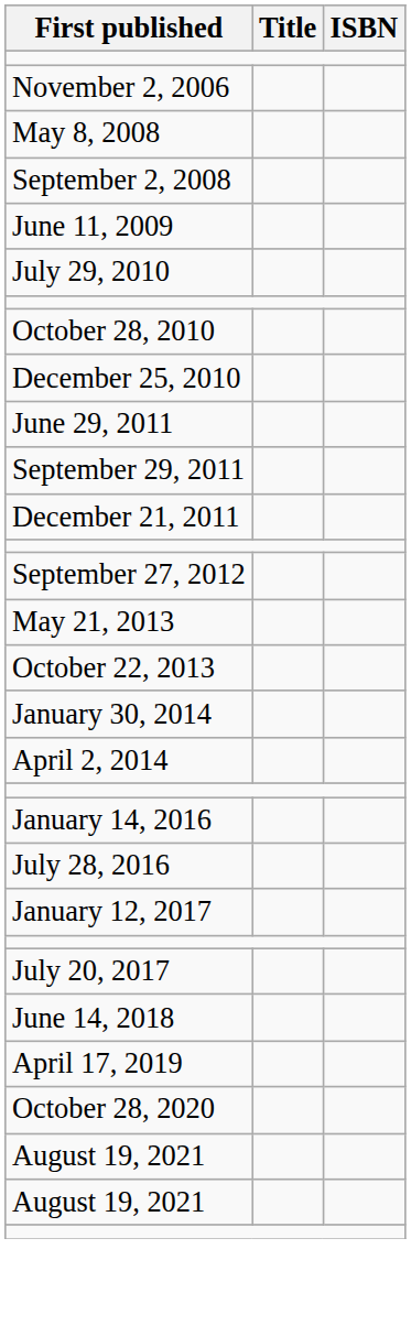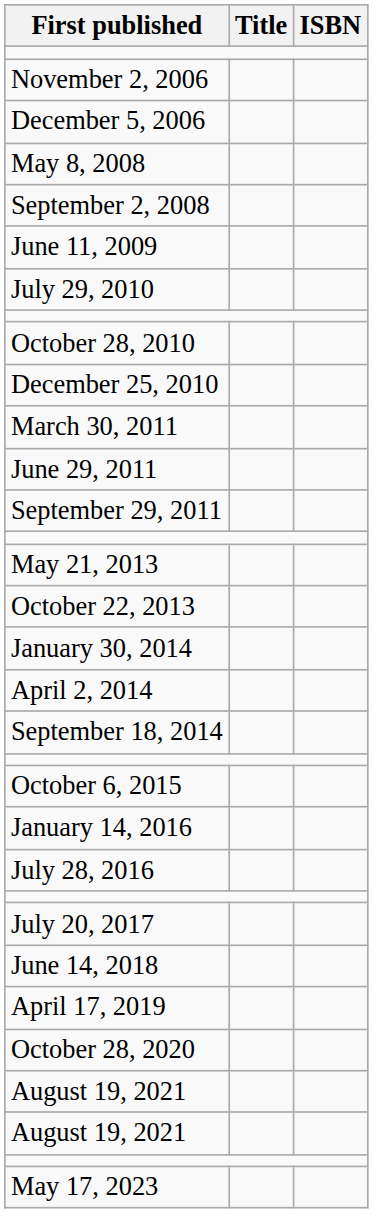+ row: December 5, 2006
+ row: March 30, 2011
- row: December 21, 2011
- row: September 27, 2012
+ row: September 18, 2014
+ row: October 6, 2015
- row: January 12, 2017
+ row: May 17, 2023
